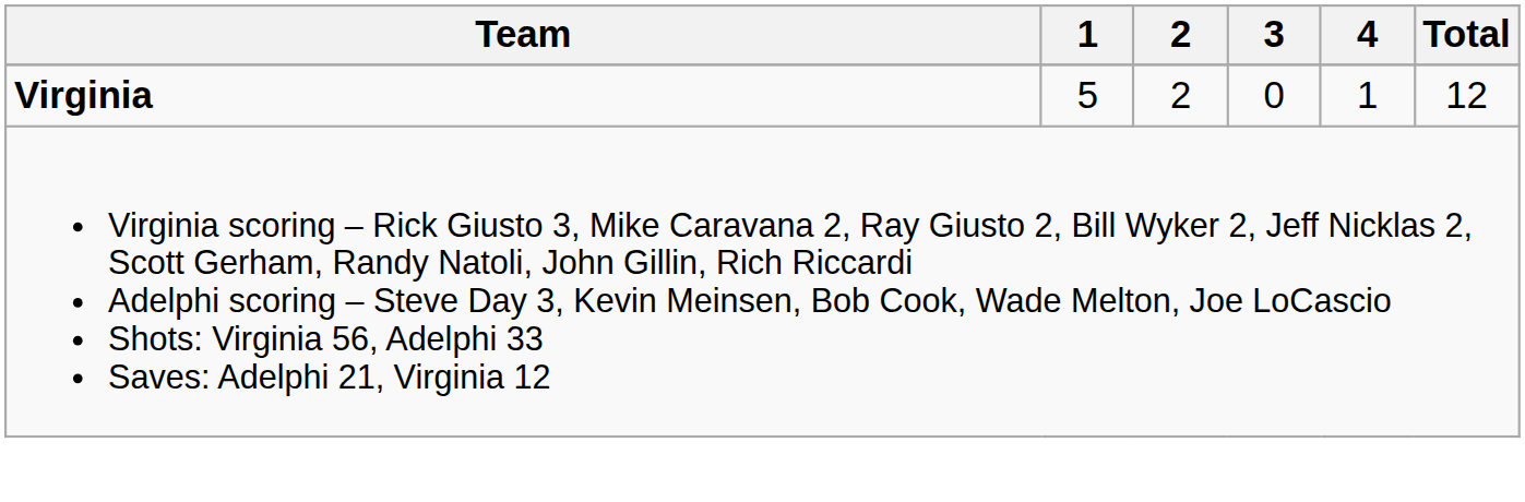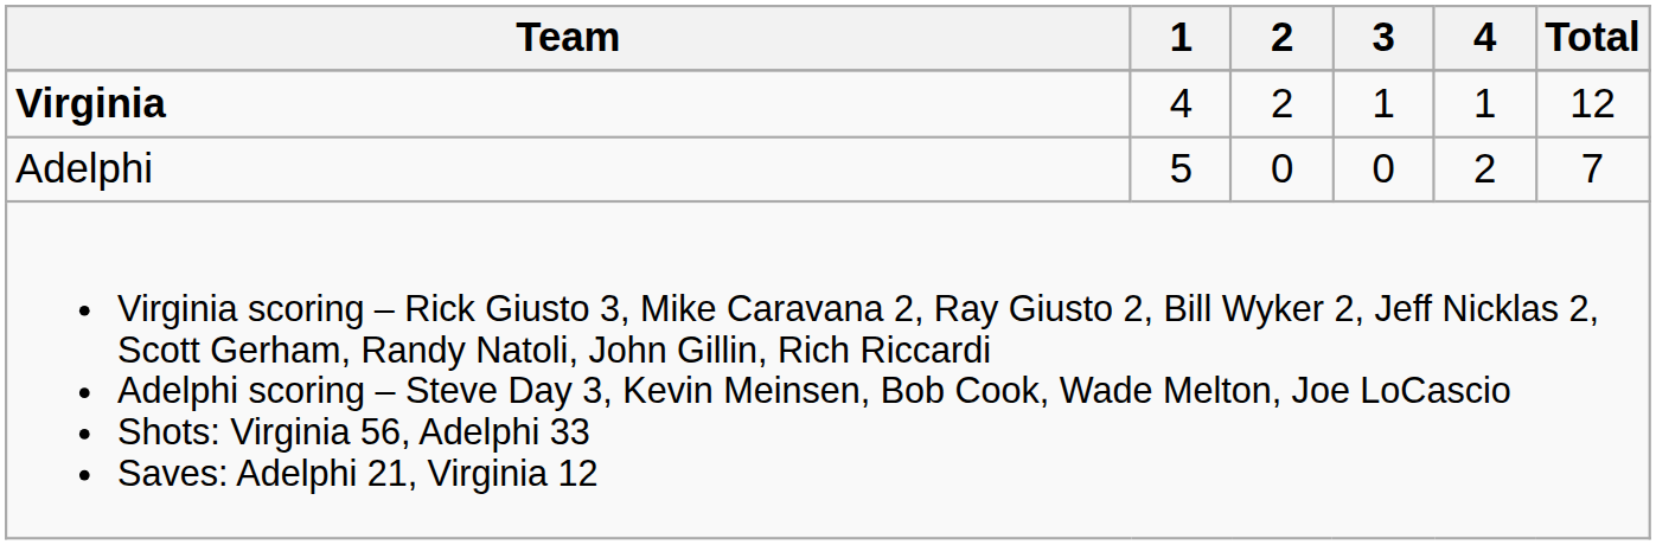Virginia | 1: 5 -> 4
Virginia | 3: 0 -> 1
+ row: Adelphi | 5 | 0 | 0 | 2 | 7
